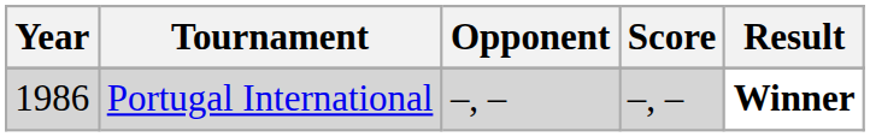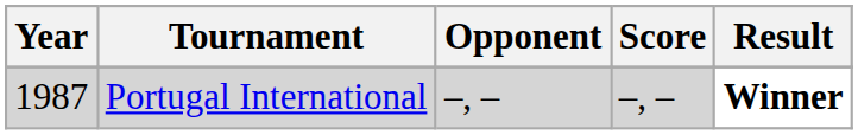Portugal International | Year: 1986 -> 1987
